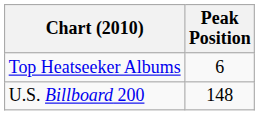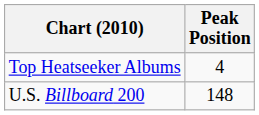Top Heatseeker Albums | Peak Position: 6 -> 4
